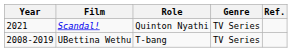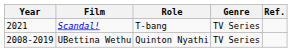Scandal! | Role: Quinton Nyathi -> T-bang
UBettina Wethu | Role: T-bang -> Quinton Nyathi
